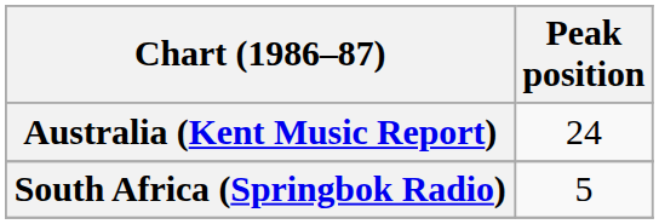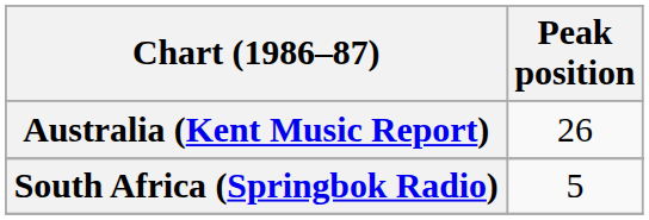Australia (Kent Music Report) | Peak position: 24 -> 26
